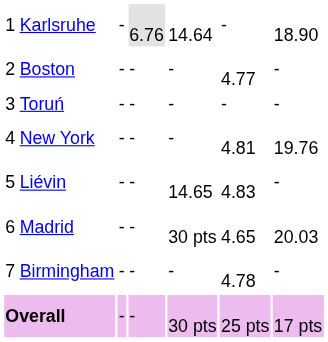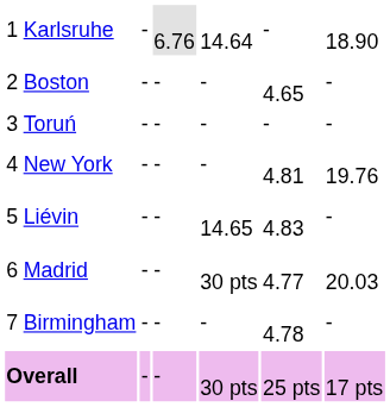Boston | column 6: 4.77 -> 4.65
Madrid | column 6: 4.65 -> 4.77
